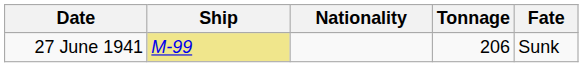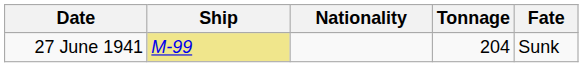27 June 1941 | Tonnage: 206 -> 204
